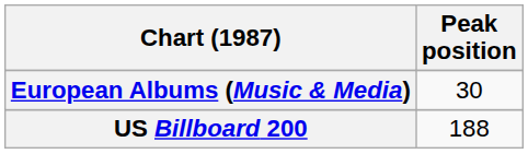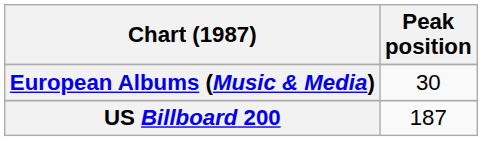US Billboard 200 | Peak position: 188 -> 187
